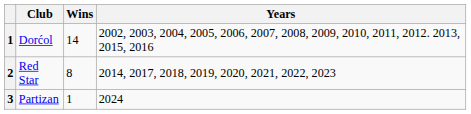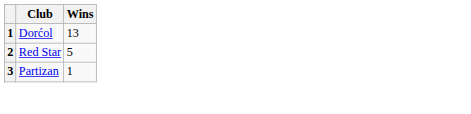- column: Years | 2002, 2003, 2004, 2005, 2006, 2007, 2008, 2009, 2010, 2011, 2012. 2013, 2015, 2016 | 2014, 2017, 2018, 2019, 2020, 2021, 2022, 2023 | 2024
Dorćol | Wins: 14 -> 13
Red Star | Wins: 8 -> 5
